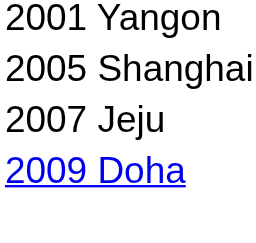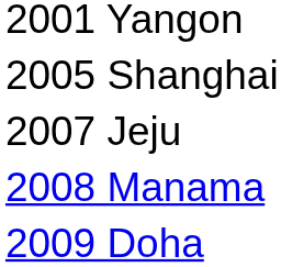+ row: 2008 Manama
